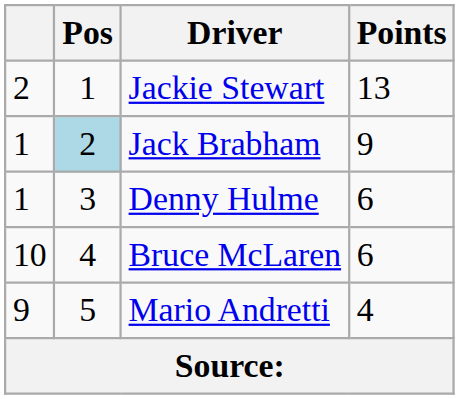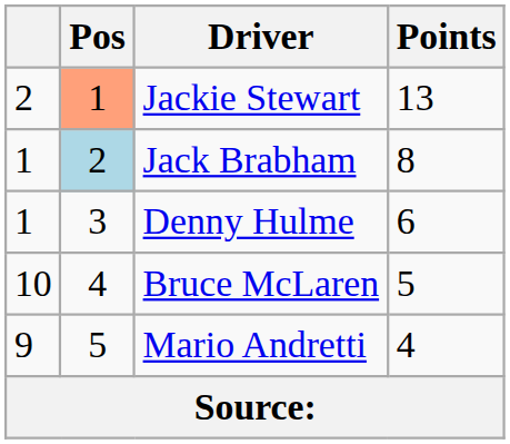Jackie Stewart | Pos: no background -> lightsalmon background
Jack Brabham | Points: 9 -> 8
Bruce McLaren | Points: 6 -> 5
